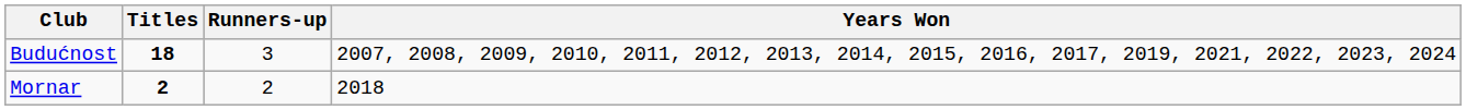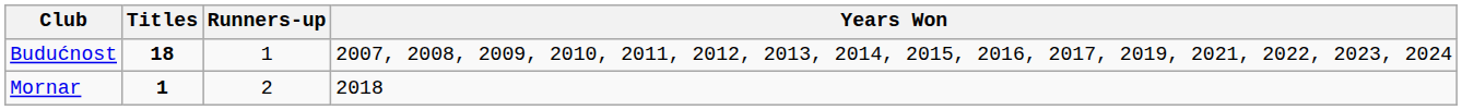Budućnost | Runners-up: 3 -> 1
Mornar | Titles: 2 -> 1
